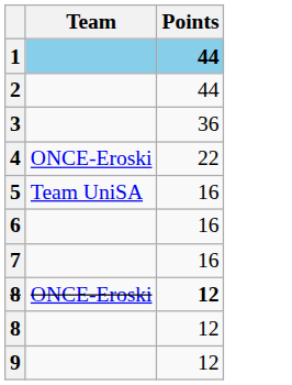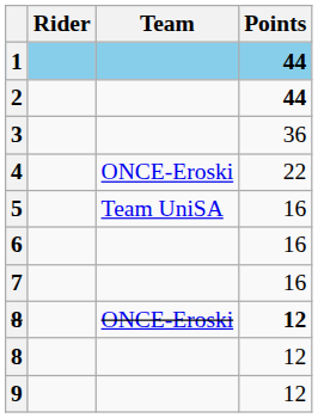+ column: Rider
2 | Points: normal -> bold
